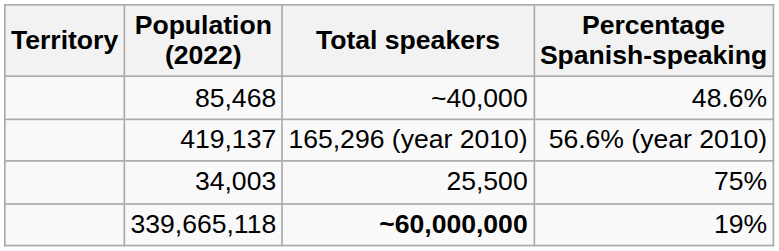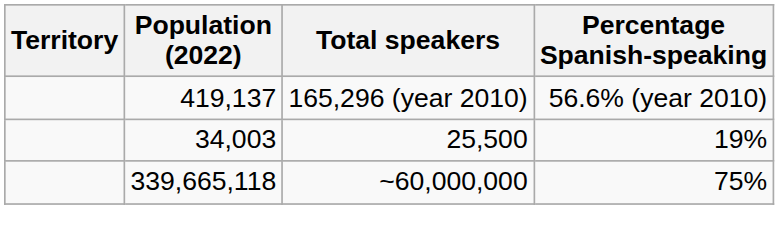- row: 85,468 | ~40,000 | 48.6%
34,003 | Percentage Spanish-speaking: 75% -> 19%
339,665,118 | Total speakers: bold -> normal
339,665,118 | Percentage Spanish-speaking: 19% -> 75%
